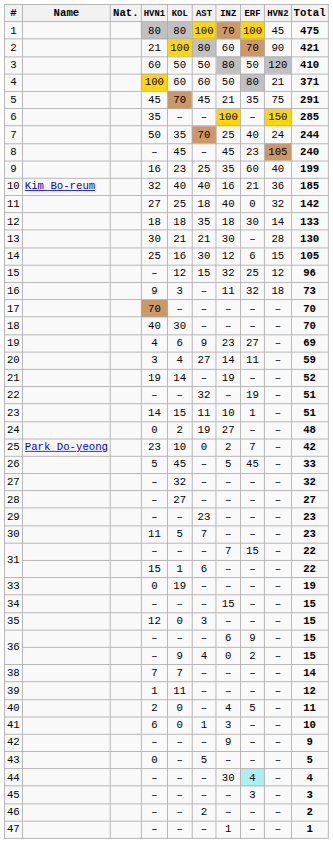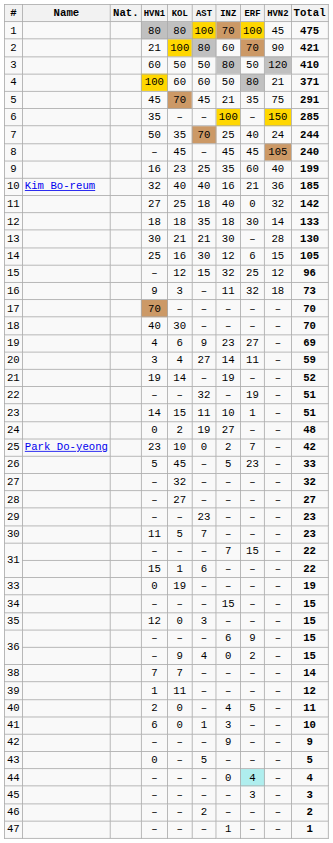8 | ERF: 23 -> 45
26 | ERF: 45 -> 23
44 | INZ: 30 -> 0
